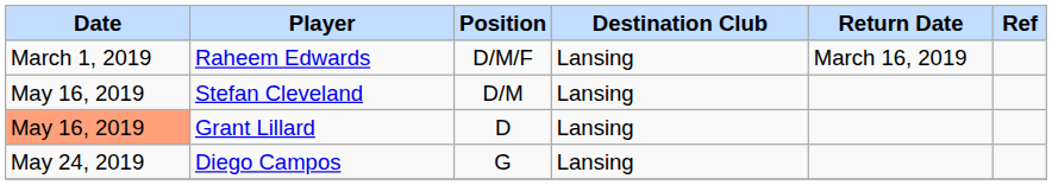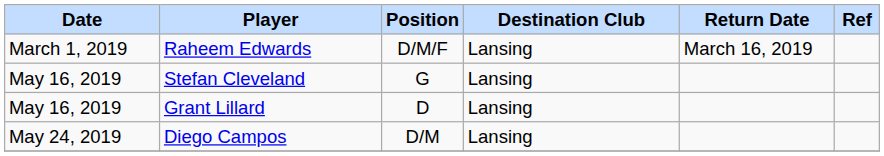Stefan Cleveland | Position: D/M -> G
Grant Lillard | Date: lightsalmon background -> no background
Diego Campos | Position: G -> D/M
